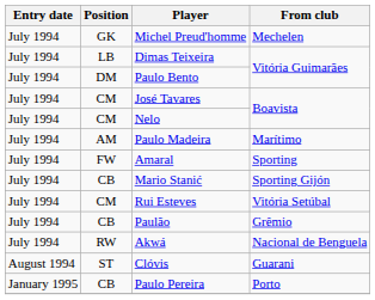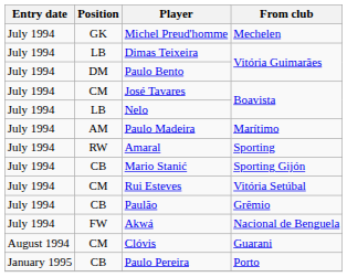Nelo | Position: CM -> LB
Amaral | Position: FW -> RW
Akwá | Position: RW -> FW
Clóvis | Position: ST -> CM
